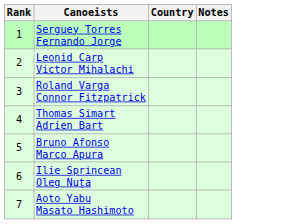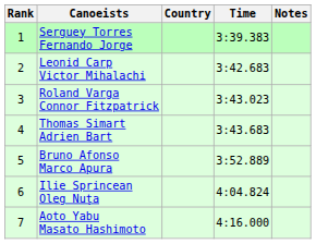+ column: Time | 3:39.383 | 3:42.683 | 3:43.023 | 3:43.683 | 3:52.889 | 4:04.824 | 4:16.000
